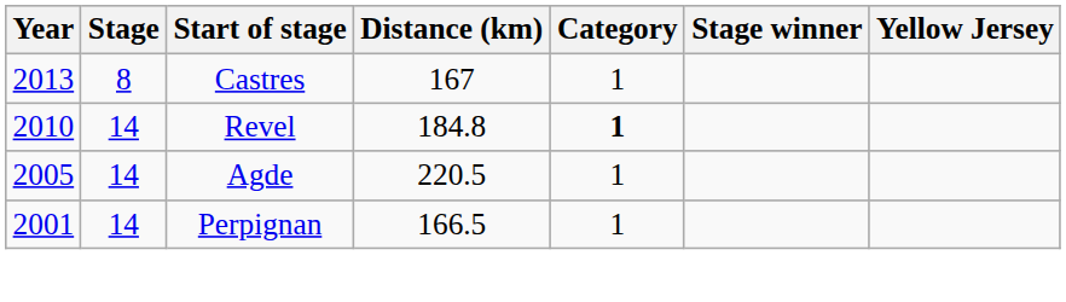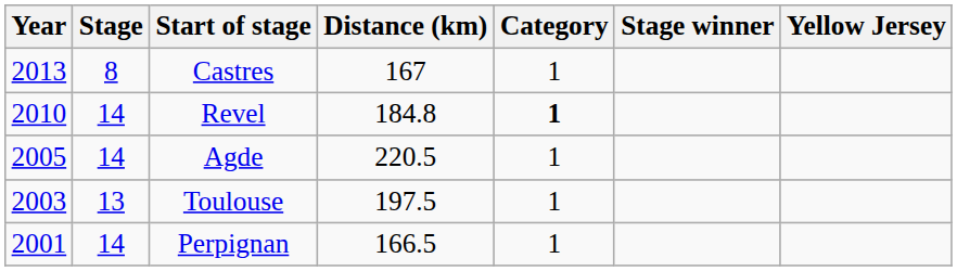+ row: 2003 | 13 | Toulouse | 197.5 | 1
